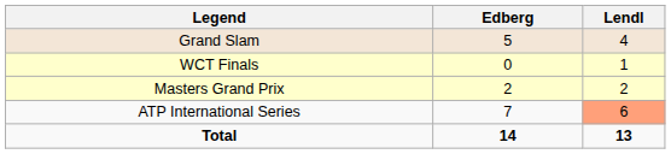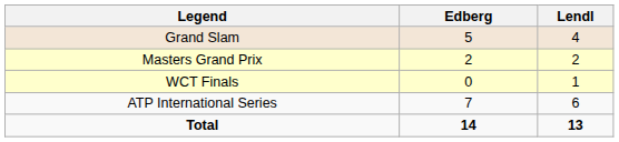rows swapped: Masters Grand Prix <-> WCT Finals
ATP International Series | Lendl: lightsalmon background -> no background
